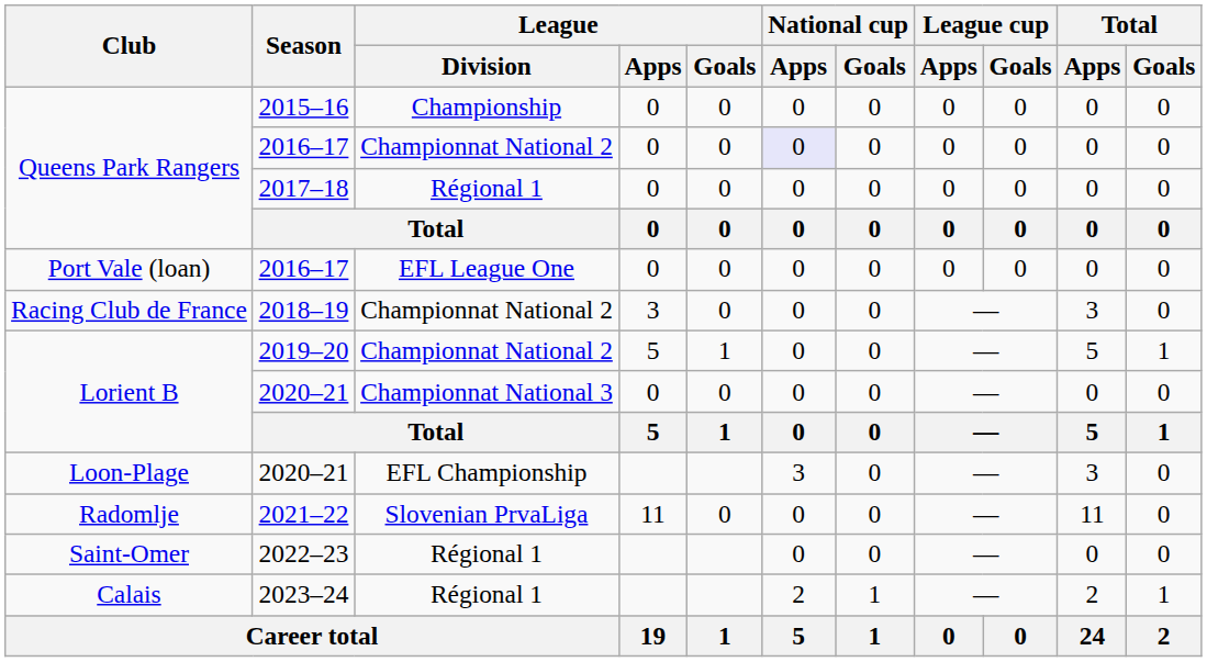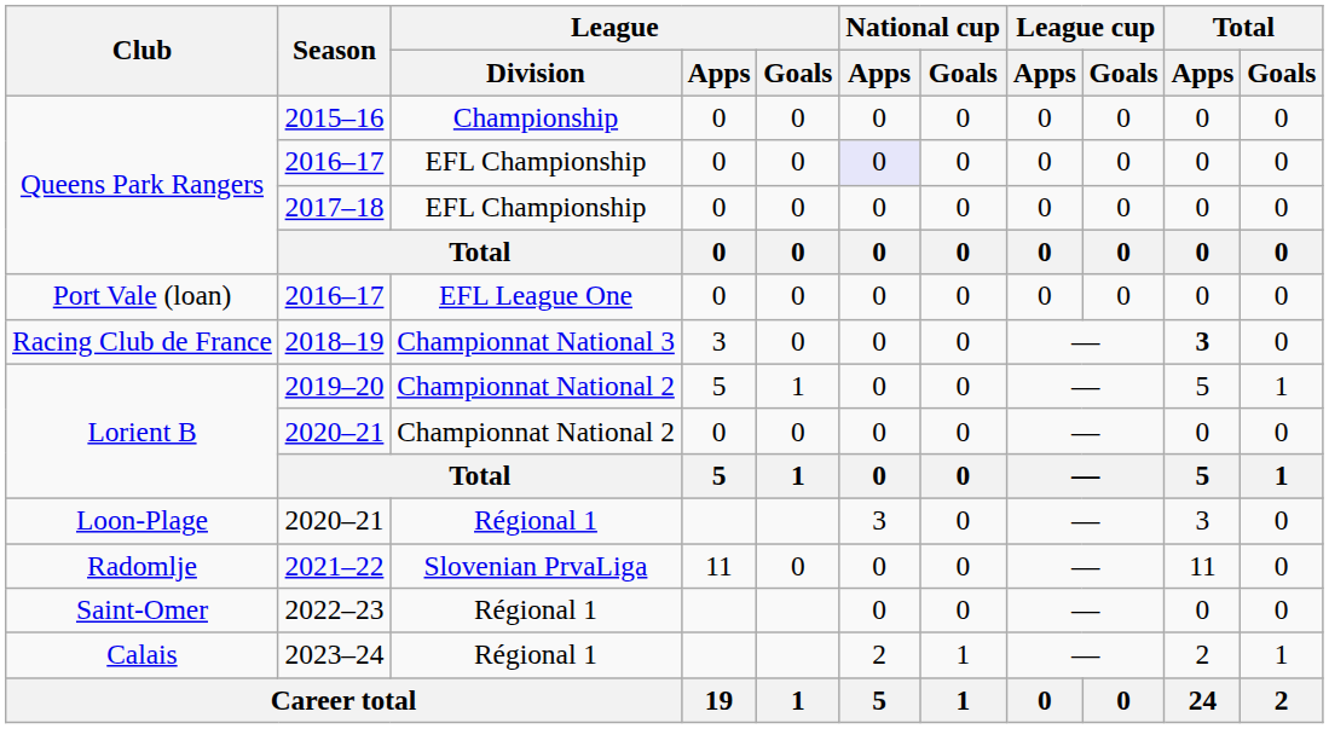Queens Park Rangers / 2016–17 | League / Division: Championnat National 2 -> EFL Championship
2017–18 | League / Division: Régional 1 -> EFL Championship
2018–19 | League / Division: Championnat National 2 -> Championnat National 3
2018–19 | Total / Apps: normal -> bold
Lorient B / 2020–21 | League / Division: Championnat National 3 -> Championnat National 2
Loon-Plage / 2020–21 | League / Division: EFL Championship -> Régional 1
